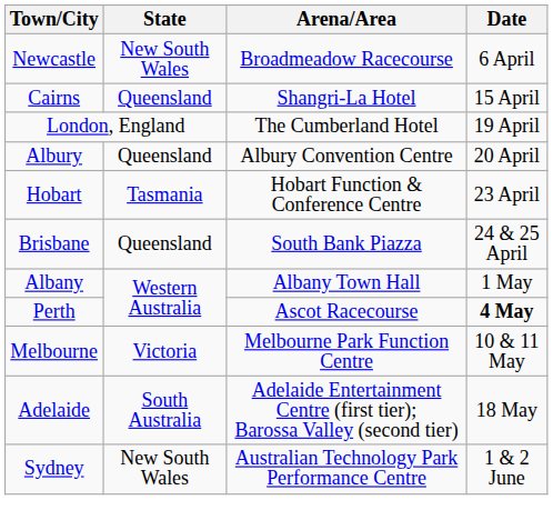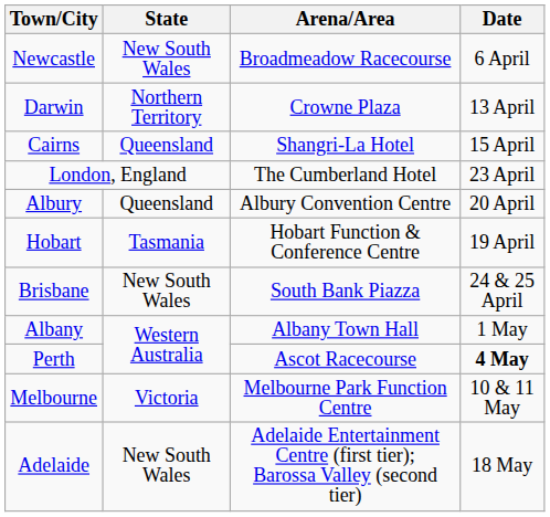+ row: Darwin | Northern Territory | Crowne Plaza | 13 April
London, England | Date: 19 April -> 23 April
Hobart | Date: 23 April -> 19 April
Brisbane | State: Queensland -> New South Wales
Adelaide | State: South Australia -> New South Wales
- row: Sydney | New South Wales | Australian Technology Park Performance Centre | 1 & 2 June
